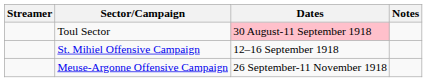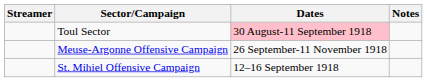rows swapped: St. Mihiel Offensive Campaign <-> Meuse-Argonne Offensive Campaign
